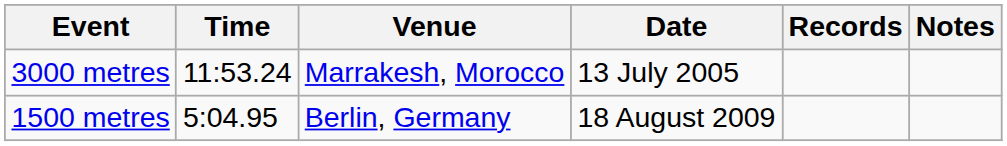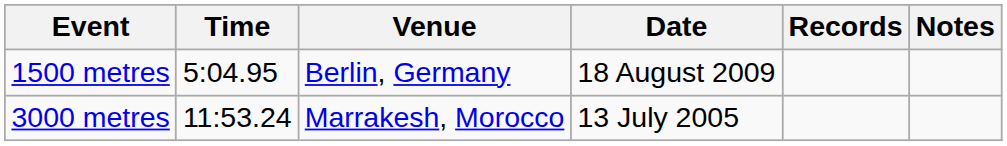rows swapped: 1500 metres <-> 3000 metres
